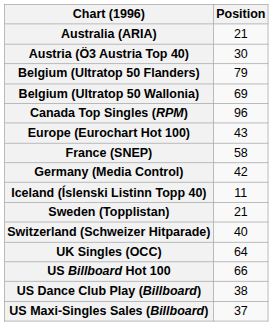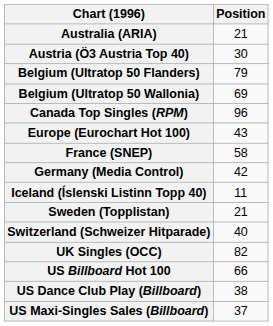UK Singles (OCC) | Position: 64 -> 82
